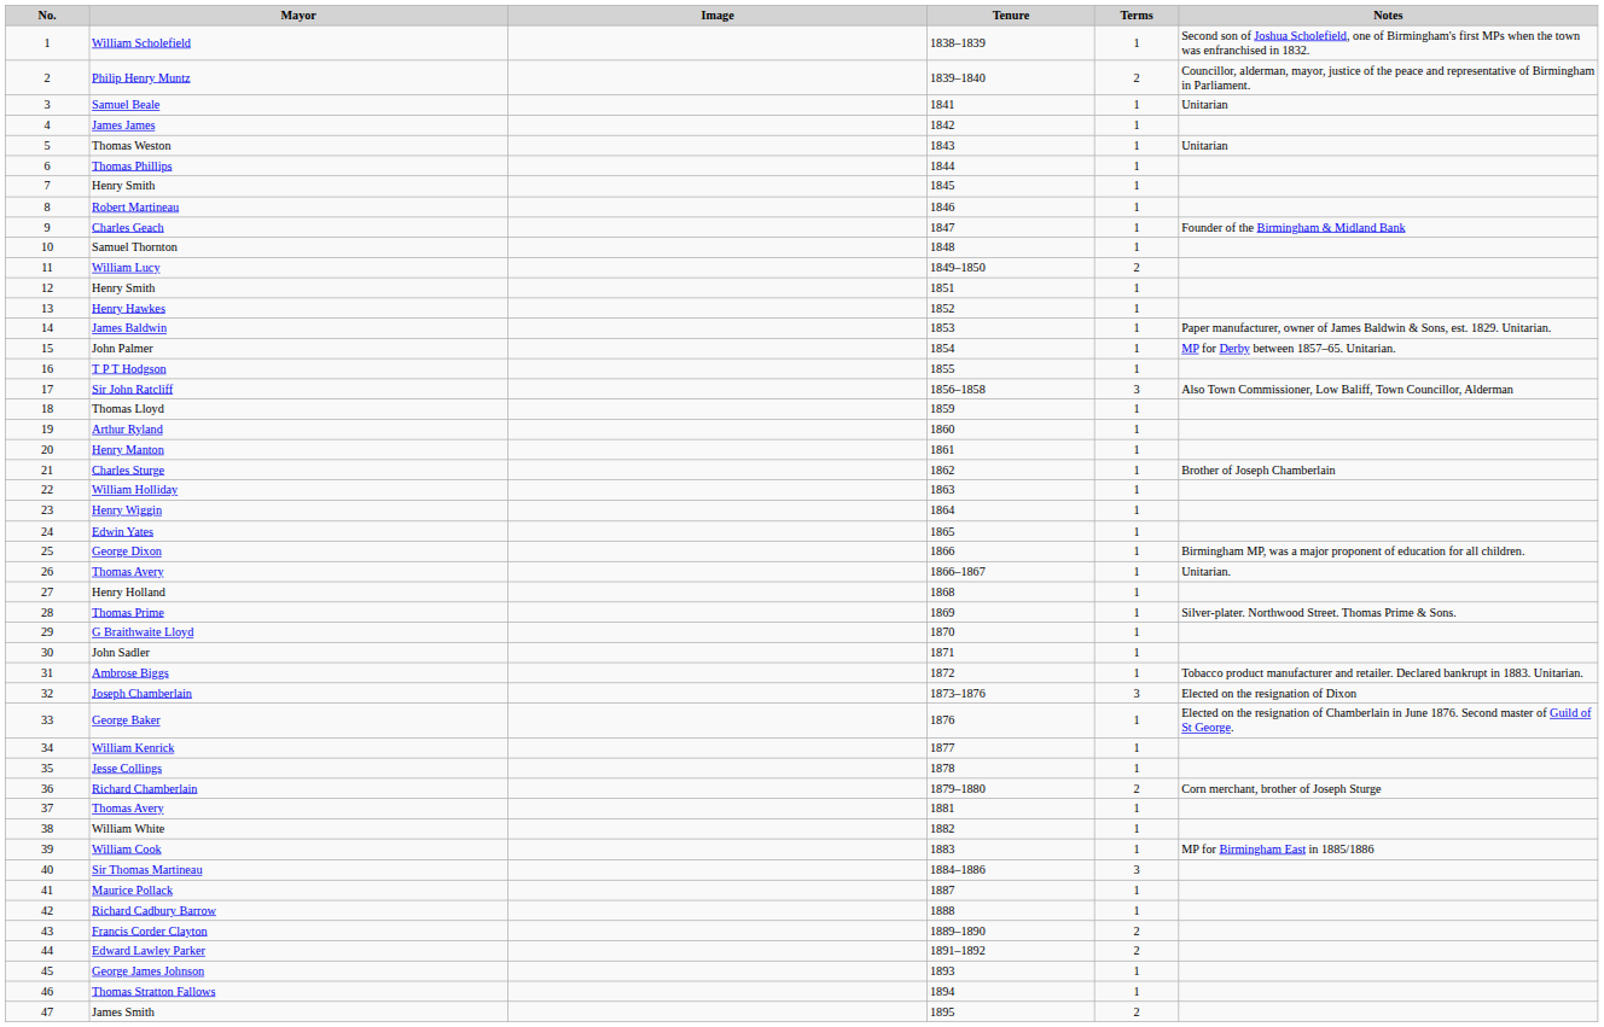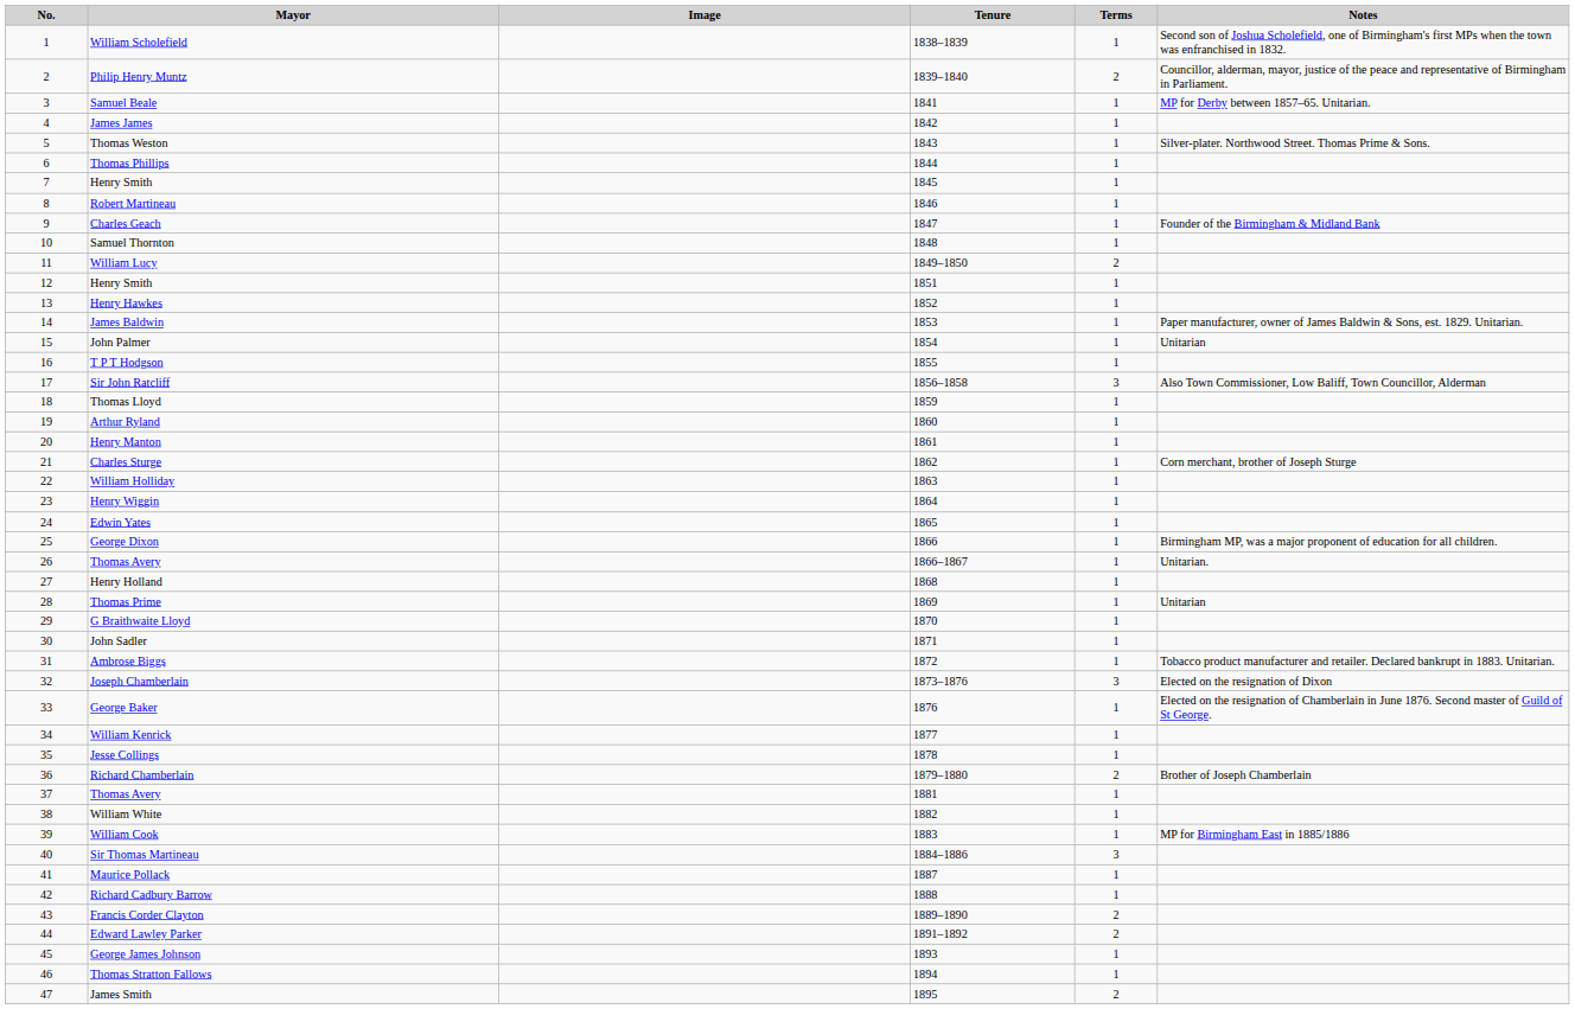Samuel Beale | Notes: Unitarian -> MP for Derby between 1857–65. Unitarian.
Thomas Weston | Notes: Unitarian -> Silver-plater. Northwood Street. Thomas Prime & Sons.
John Palmer | Notes: MP for Derby between 1857–65. Unitarian. -> Unitarian
Charles Sturge | Notes: Brother of Joseph Chamberlain -> Corn merchant, brother of Joseph Sturge
Thomas Prime | Notes: Silver-plater. Northwood Street. Thomas Prime & Sons. -> Unitarian
Richard Chamberlain | Notes: Corn merchant, brother of Joseph Sturge -> Brother of Joseph Chamberlain
